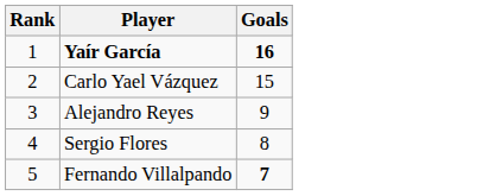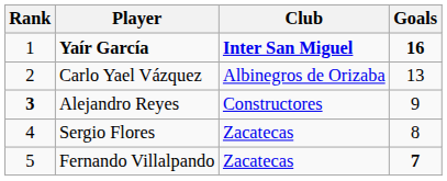+ column: Club | Inter San Miguel | Albinegros de Orizaba | Constructores | Zacatecas | Zacatecas
Carlo Yael Vázquez | Goals: 15 -> 13
Alejandro Reyes | Rank: normal -> bold
